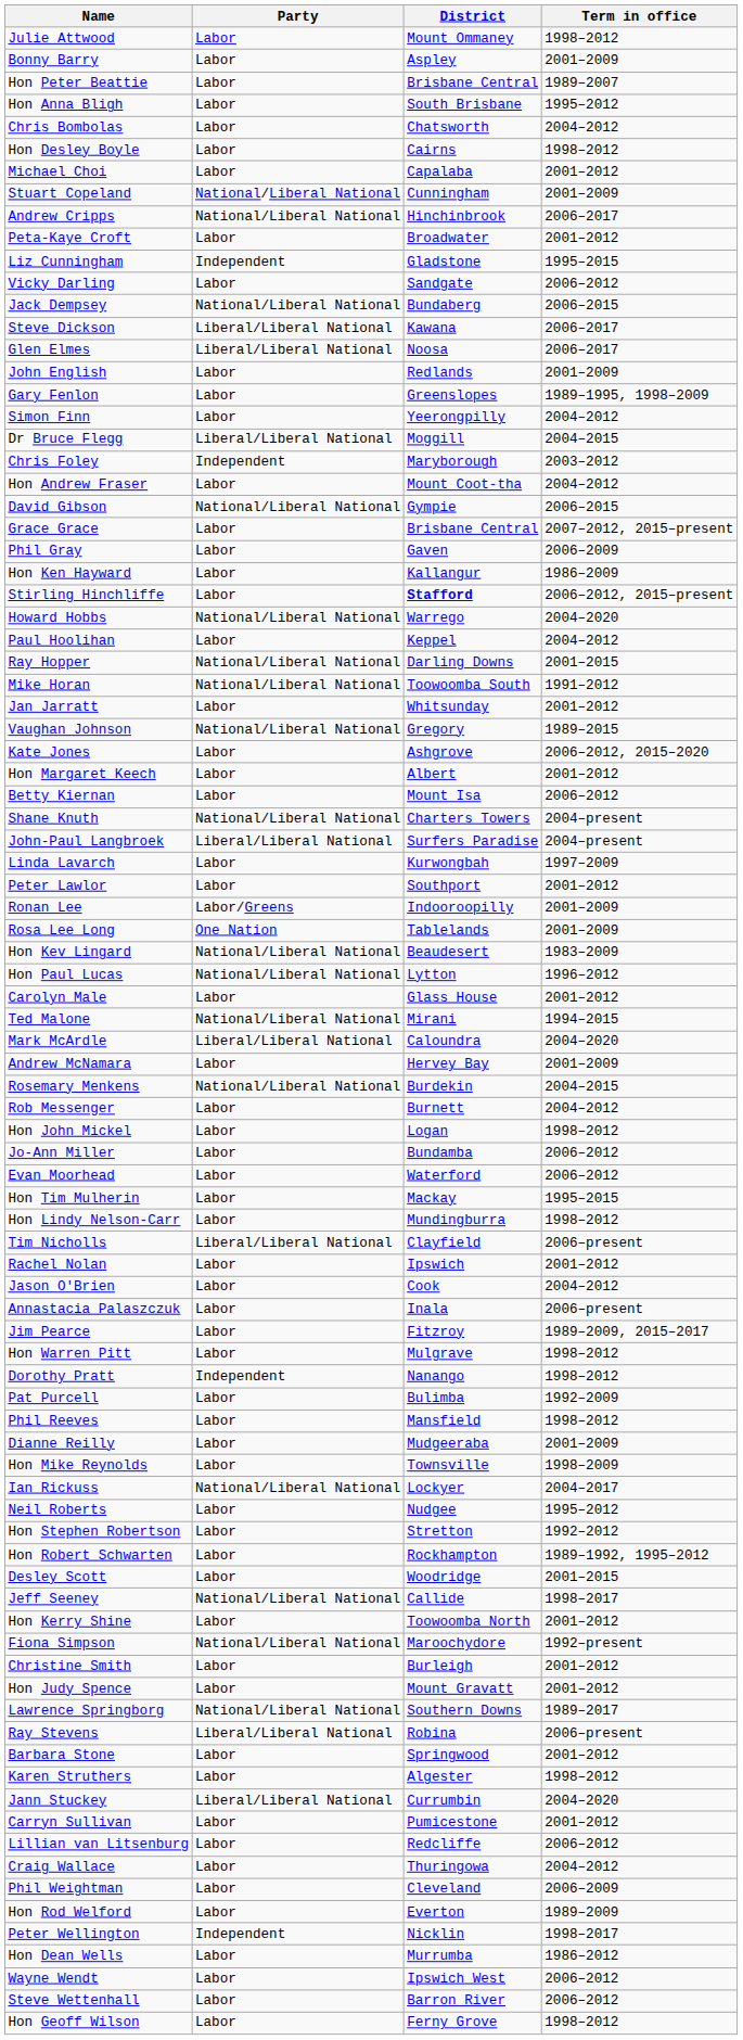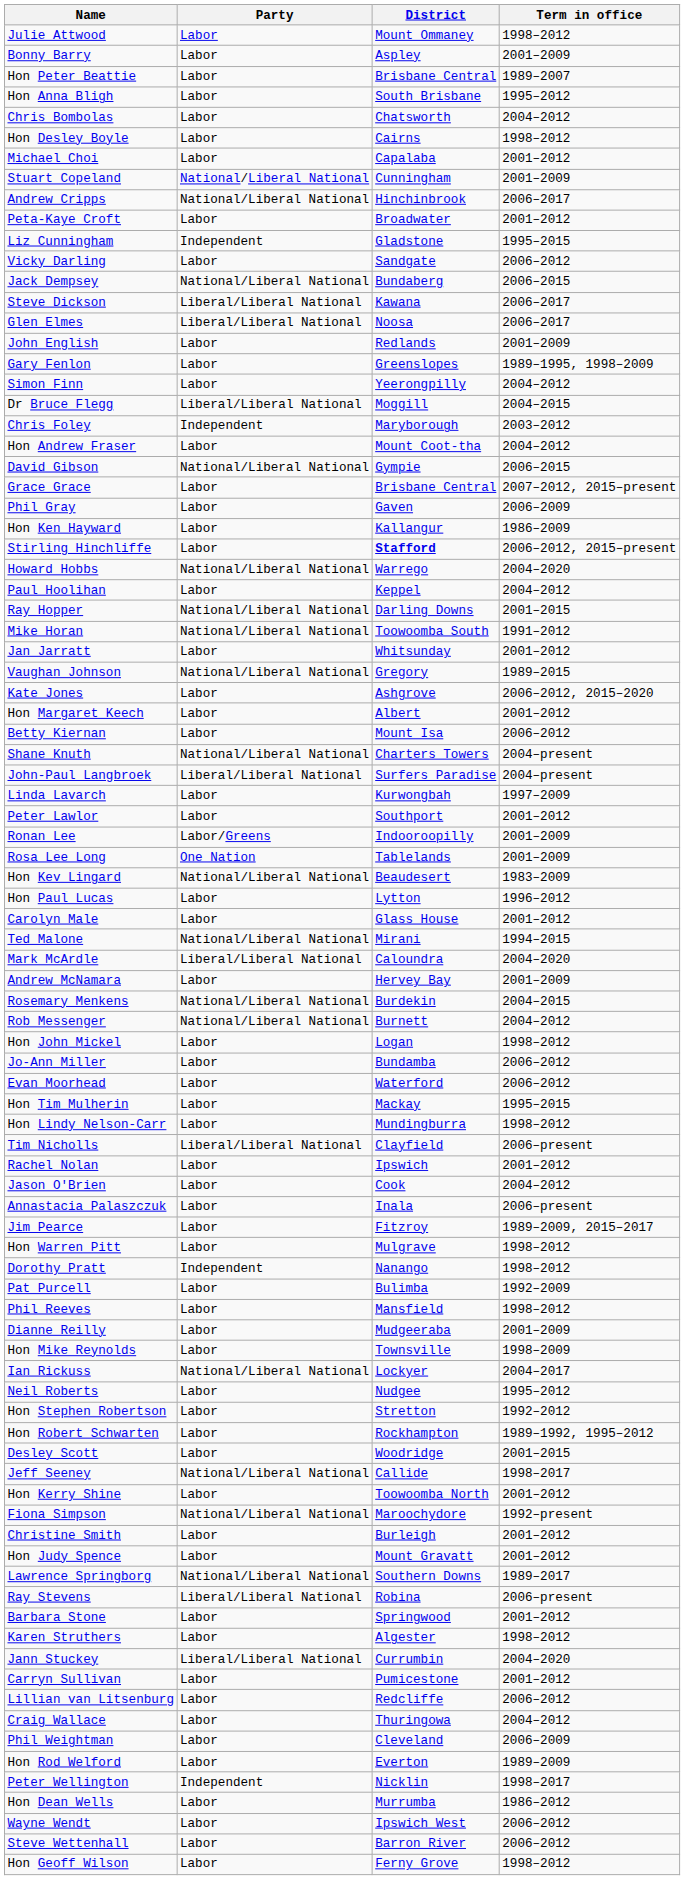Hon Paul Lucas | Party: National/Liberal National -> Labor
Rob Messenger | Party: Labor -> National/Liberal National
